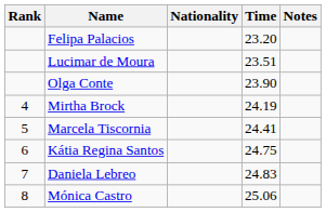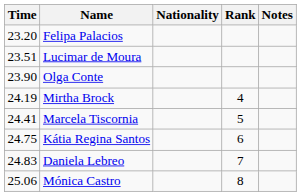columns swapped: Rank <-> Time
